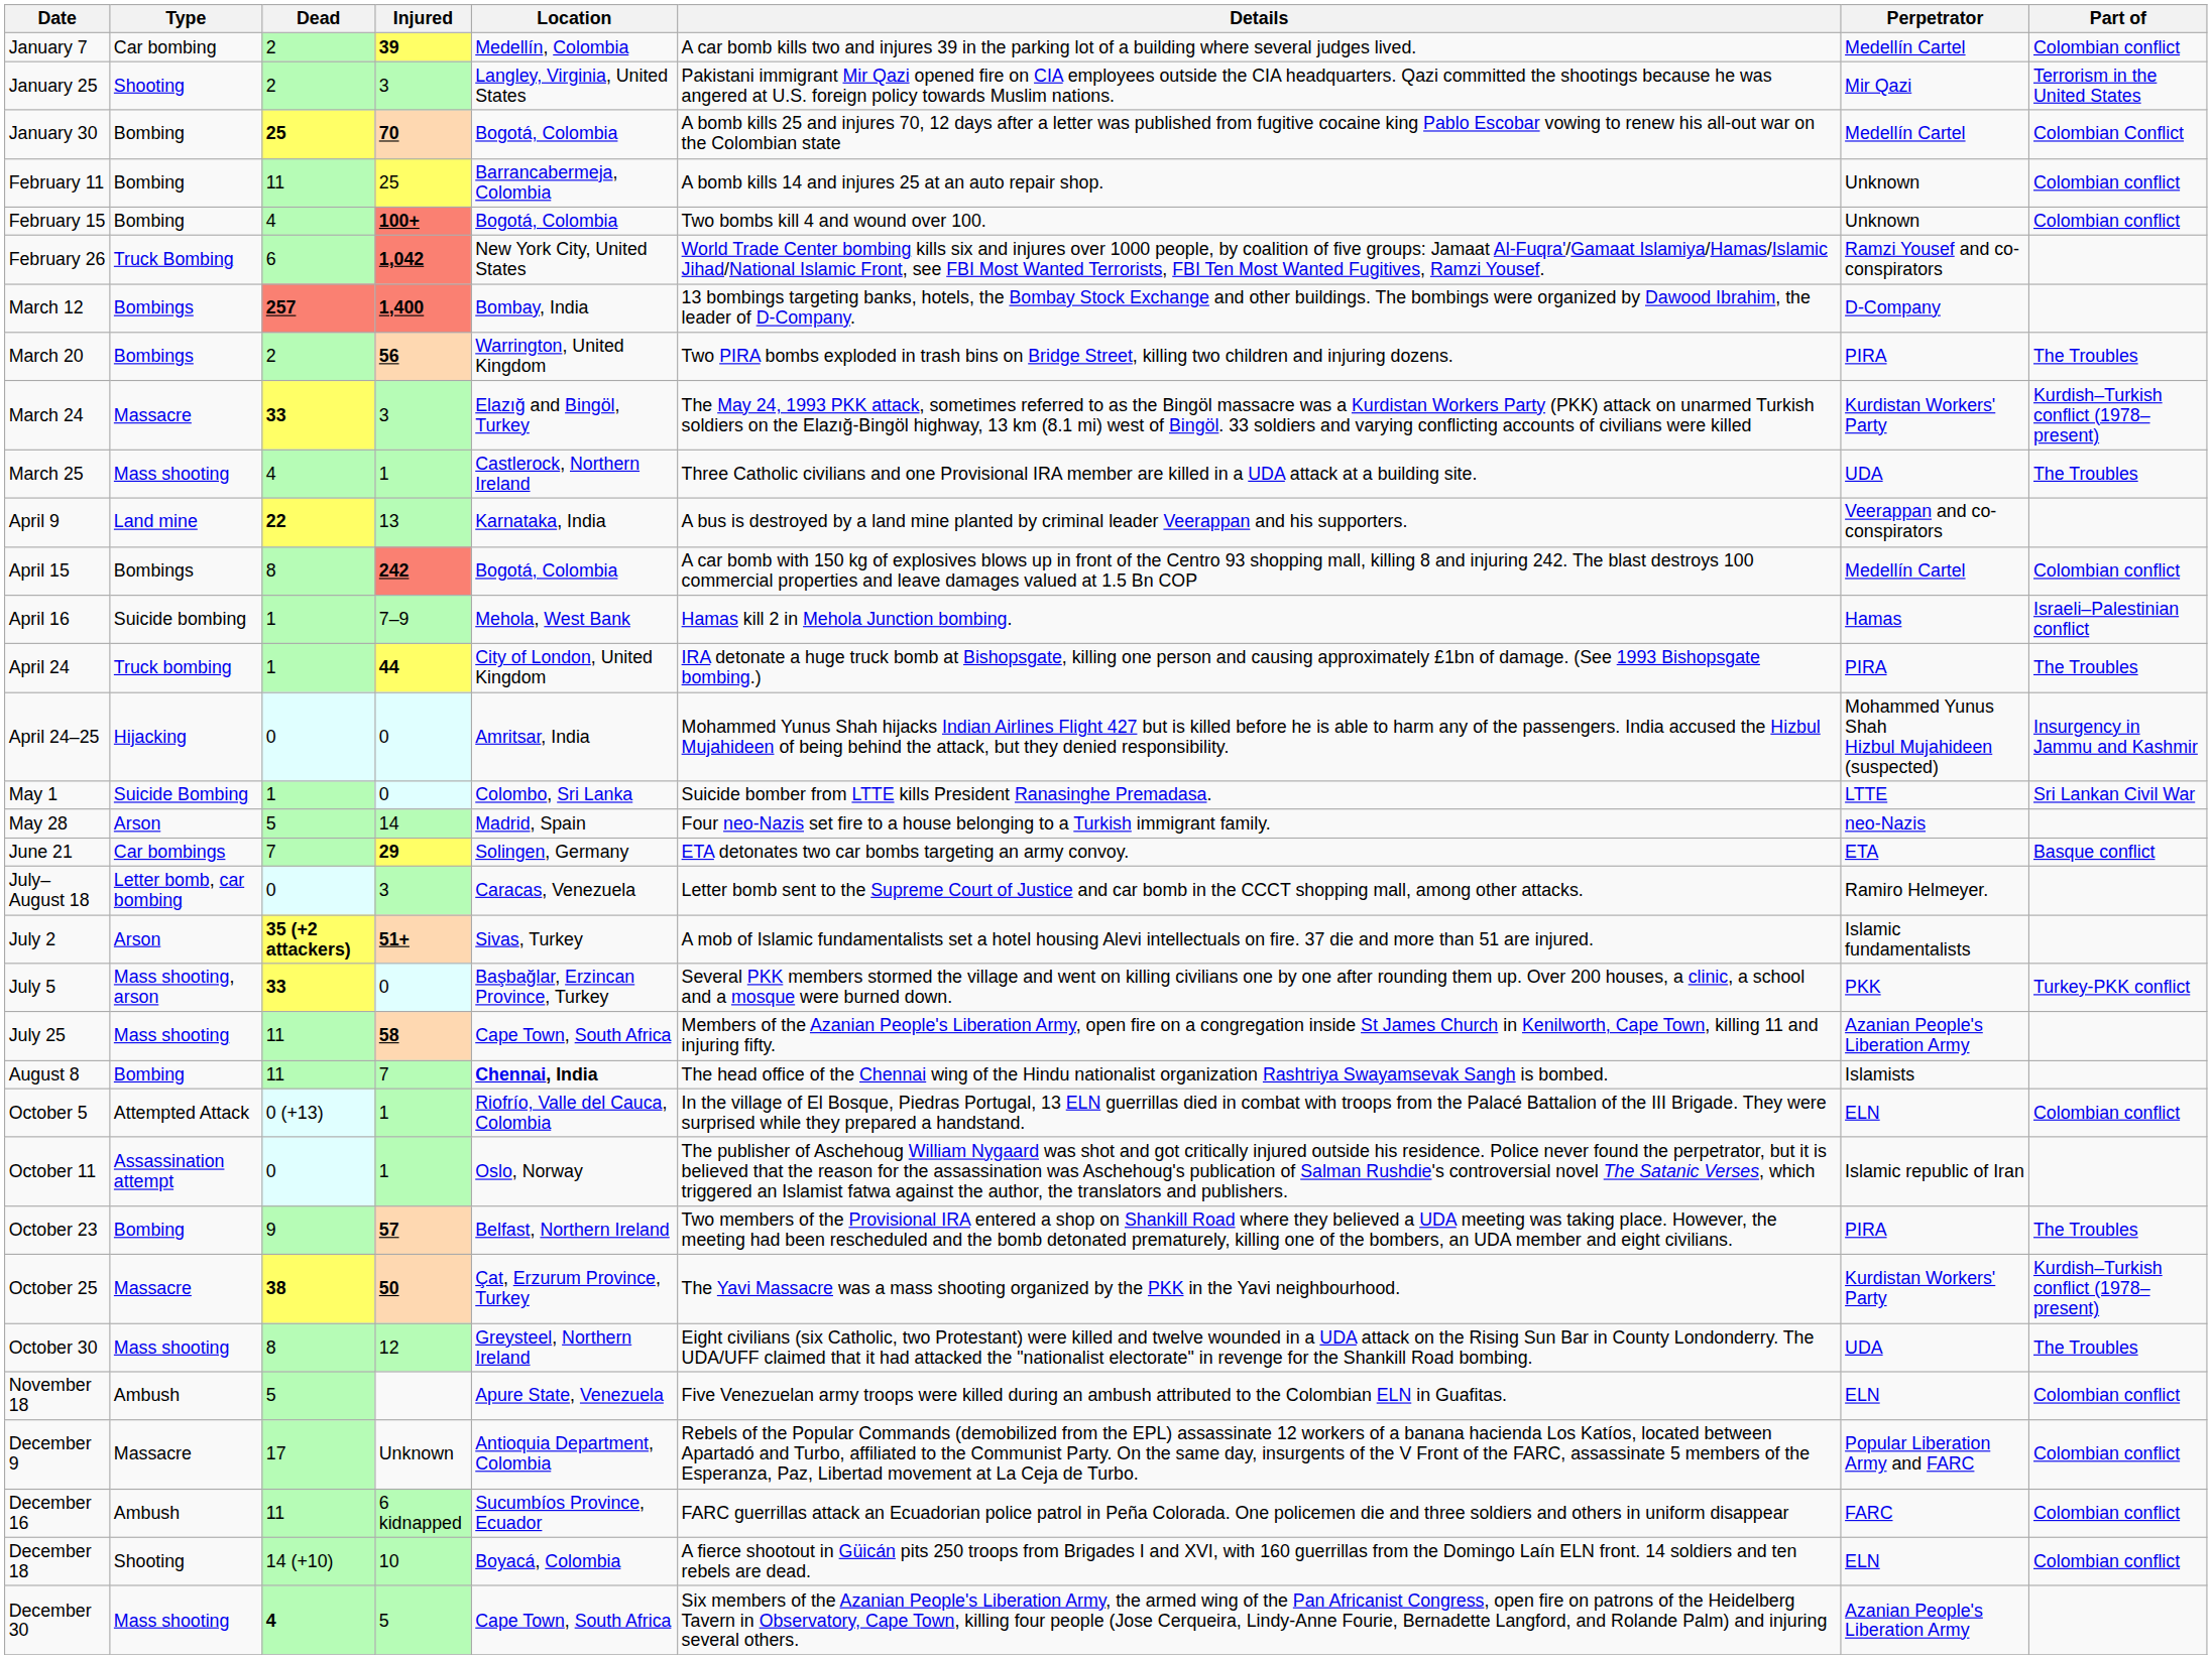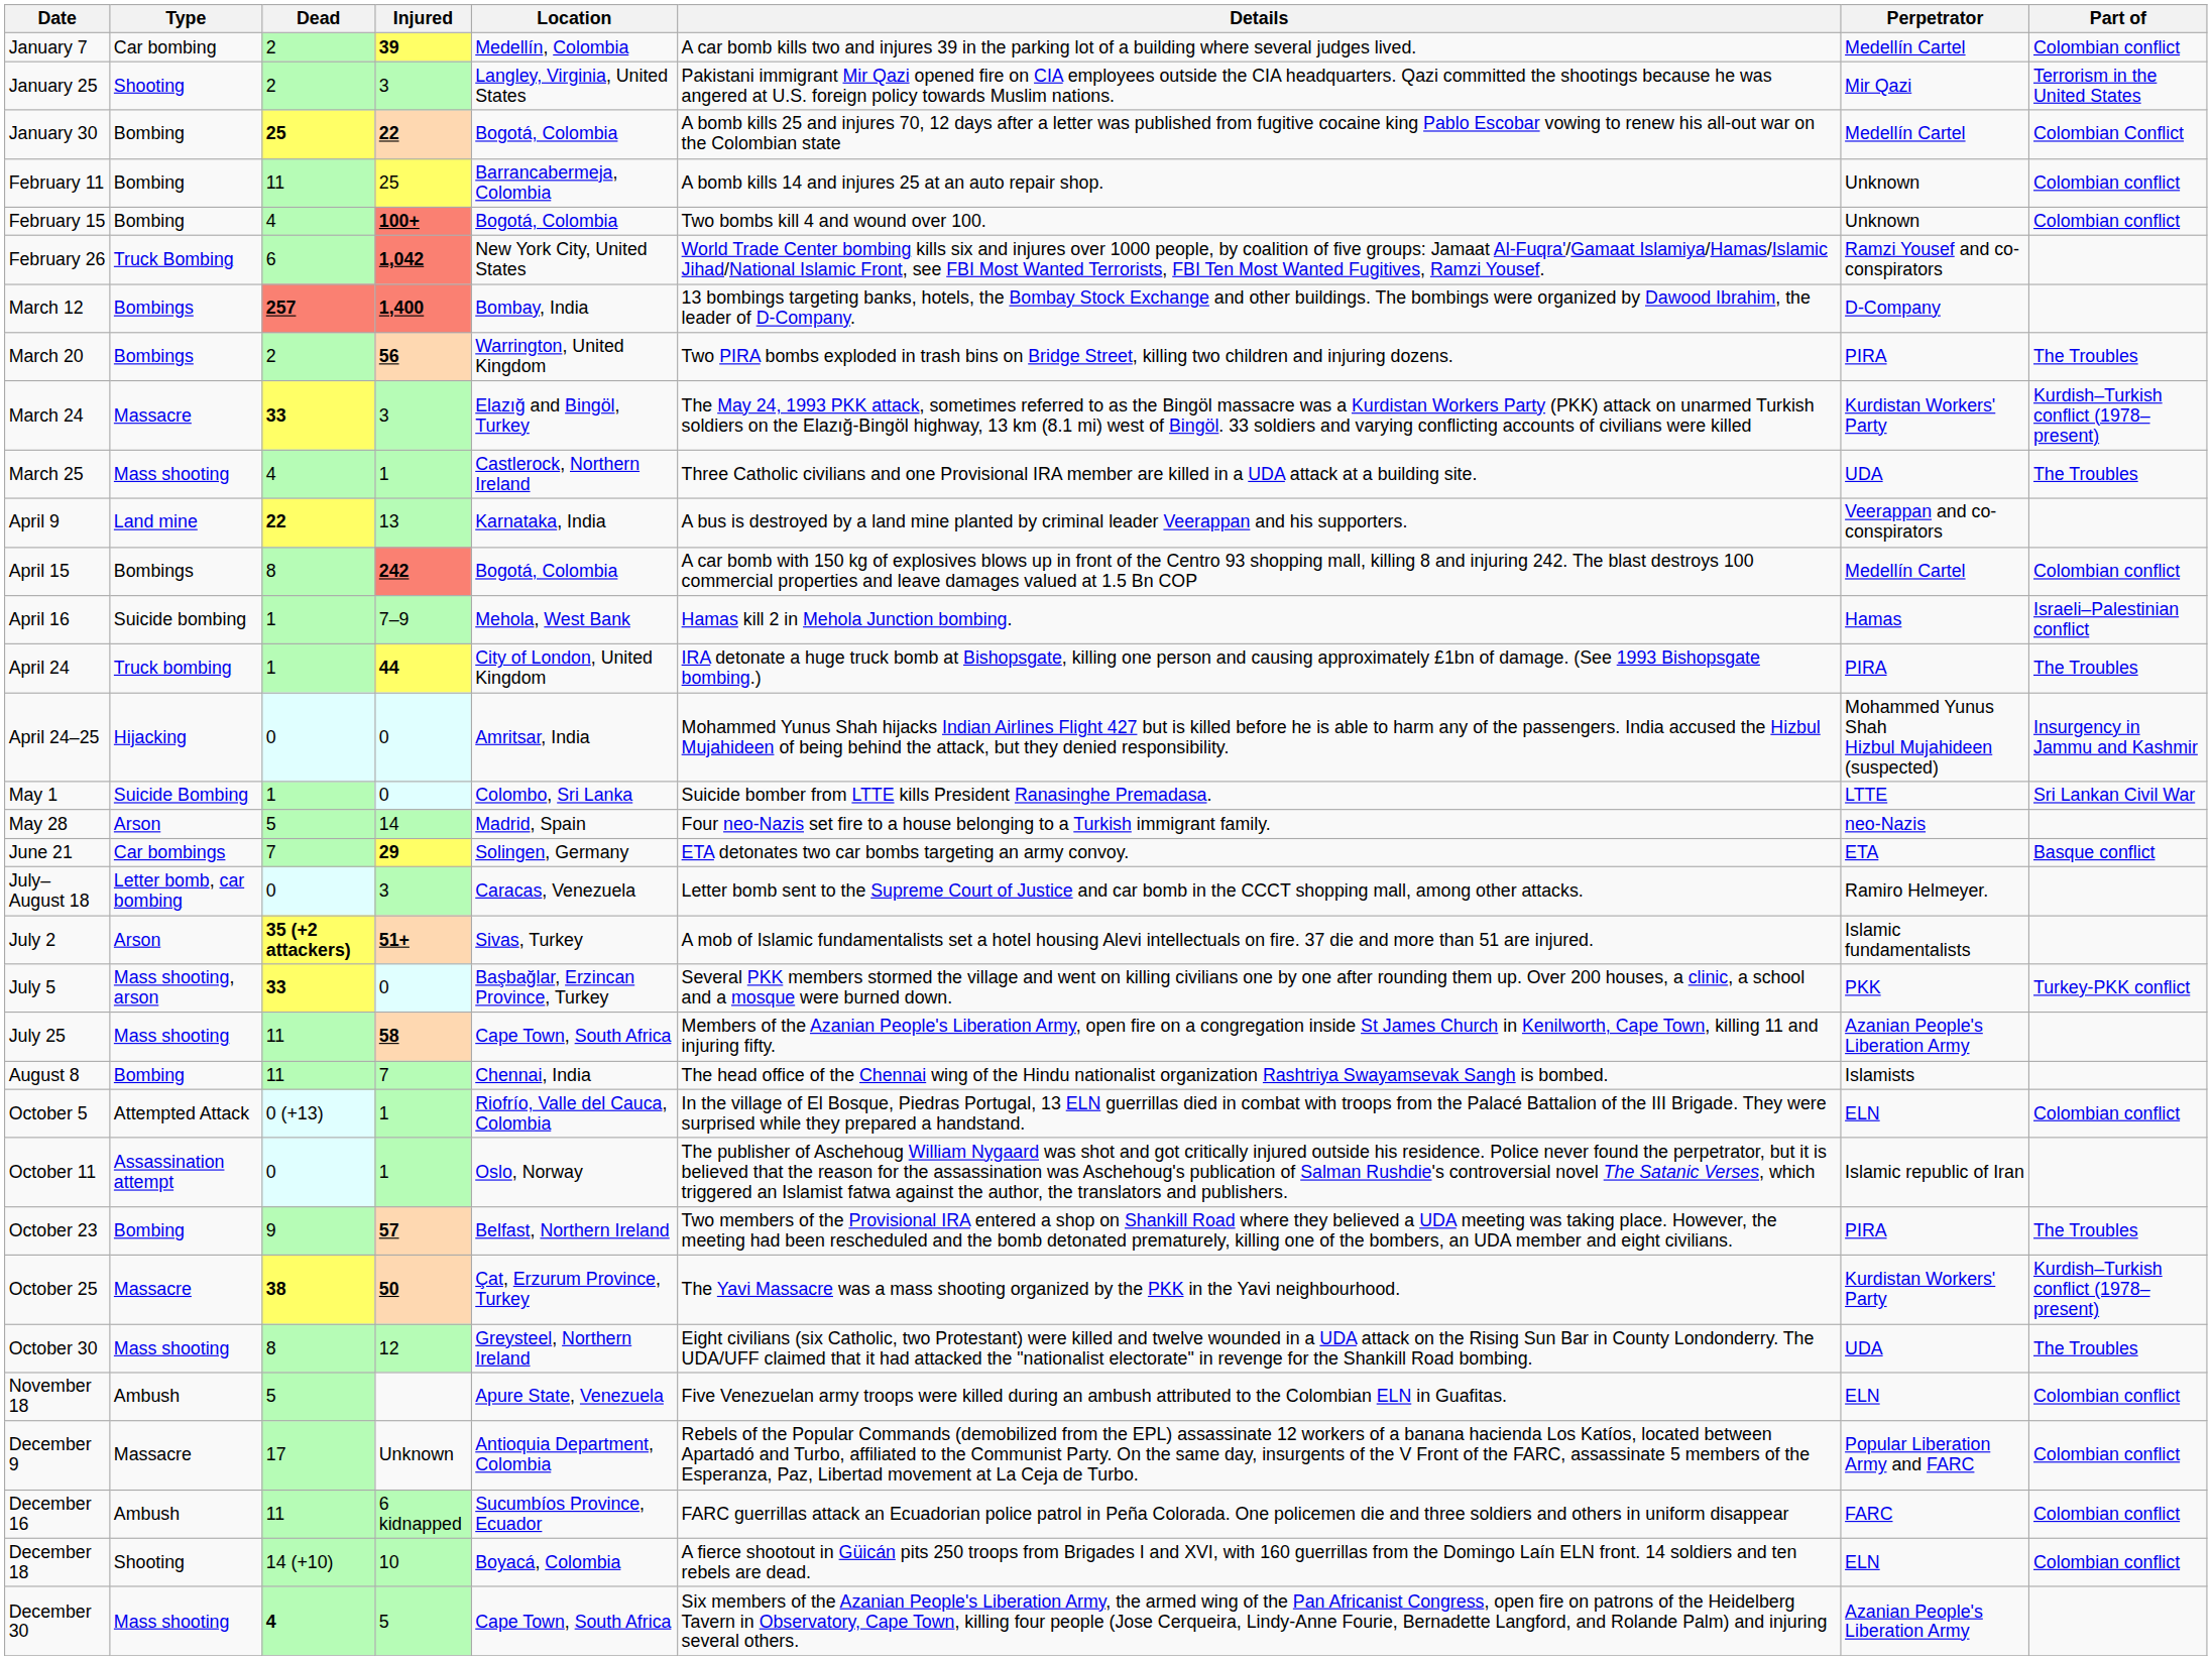January 30 | Injured: 70 -> 22
August 8 | Location: bold -> normal
